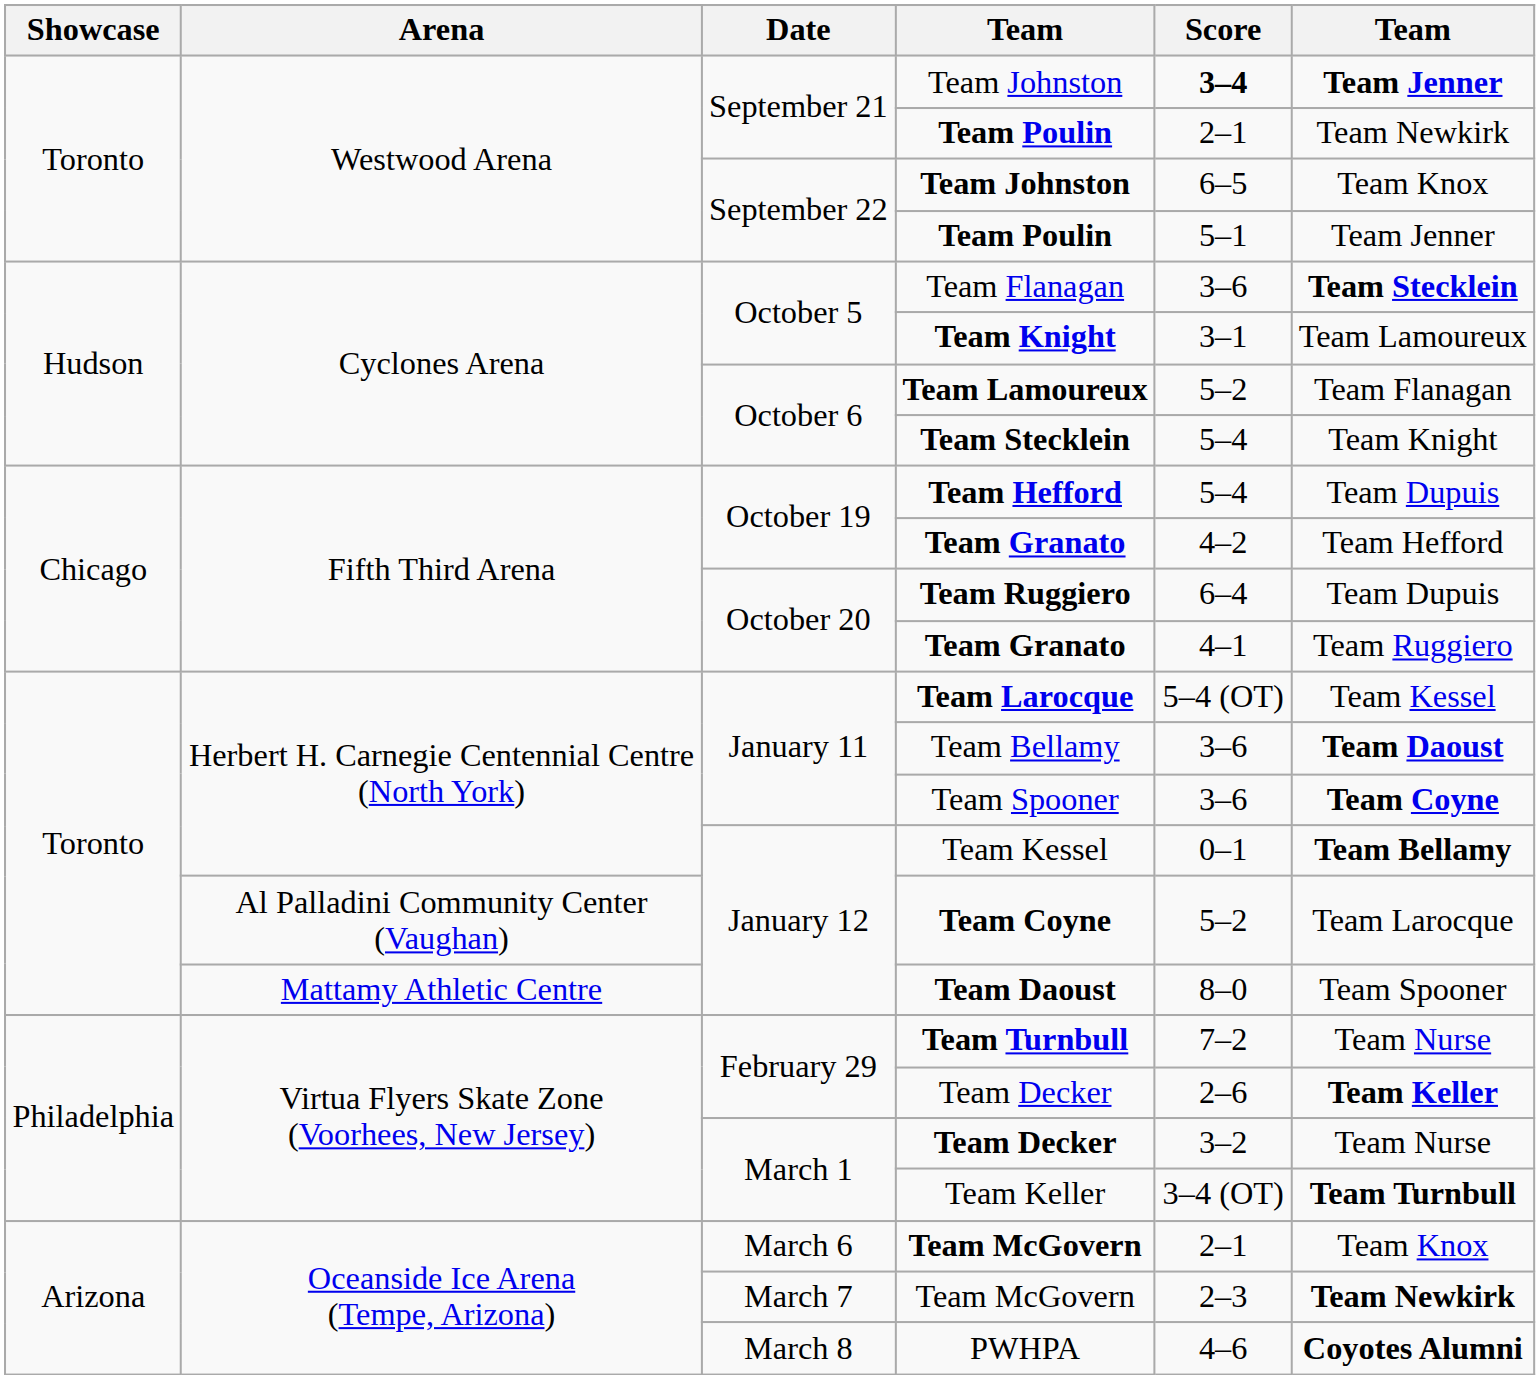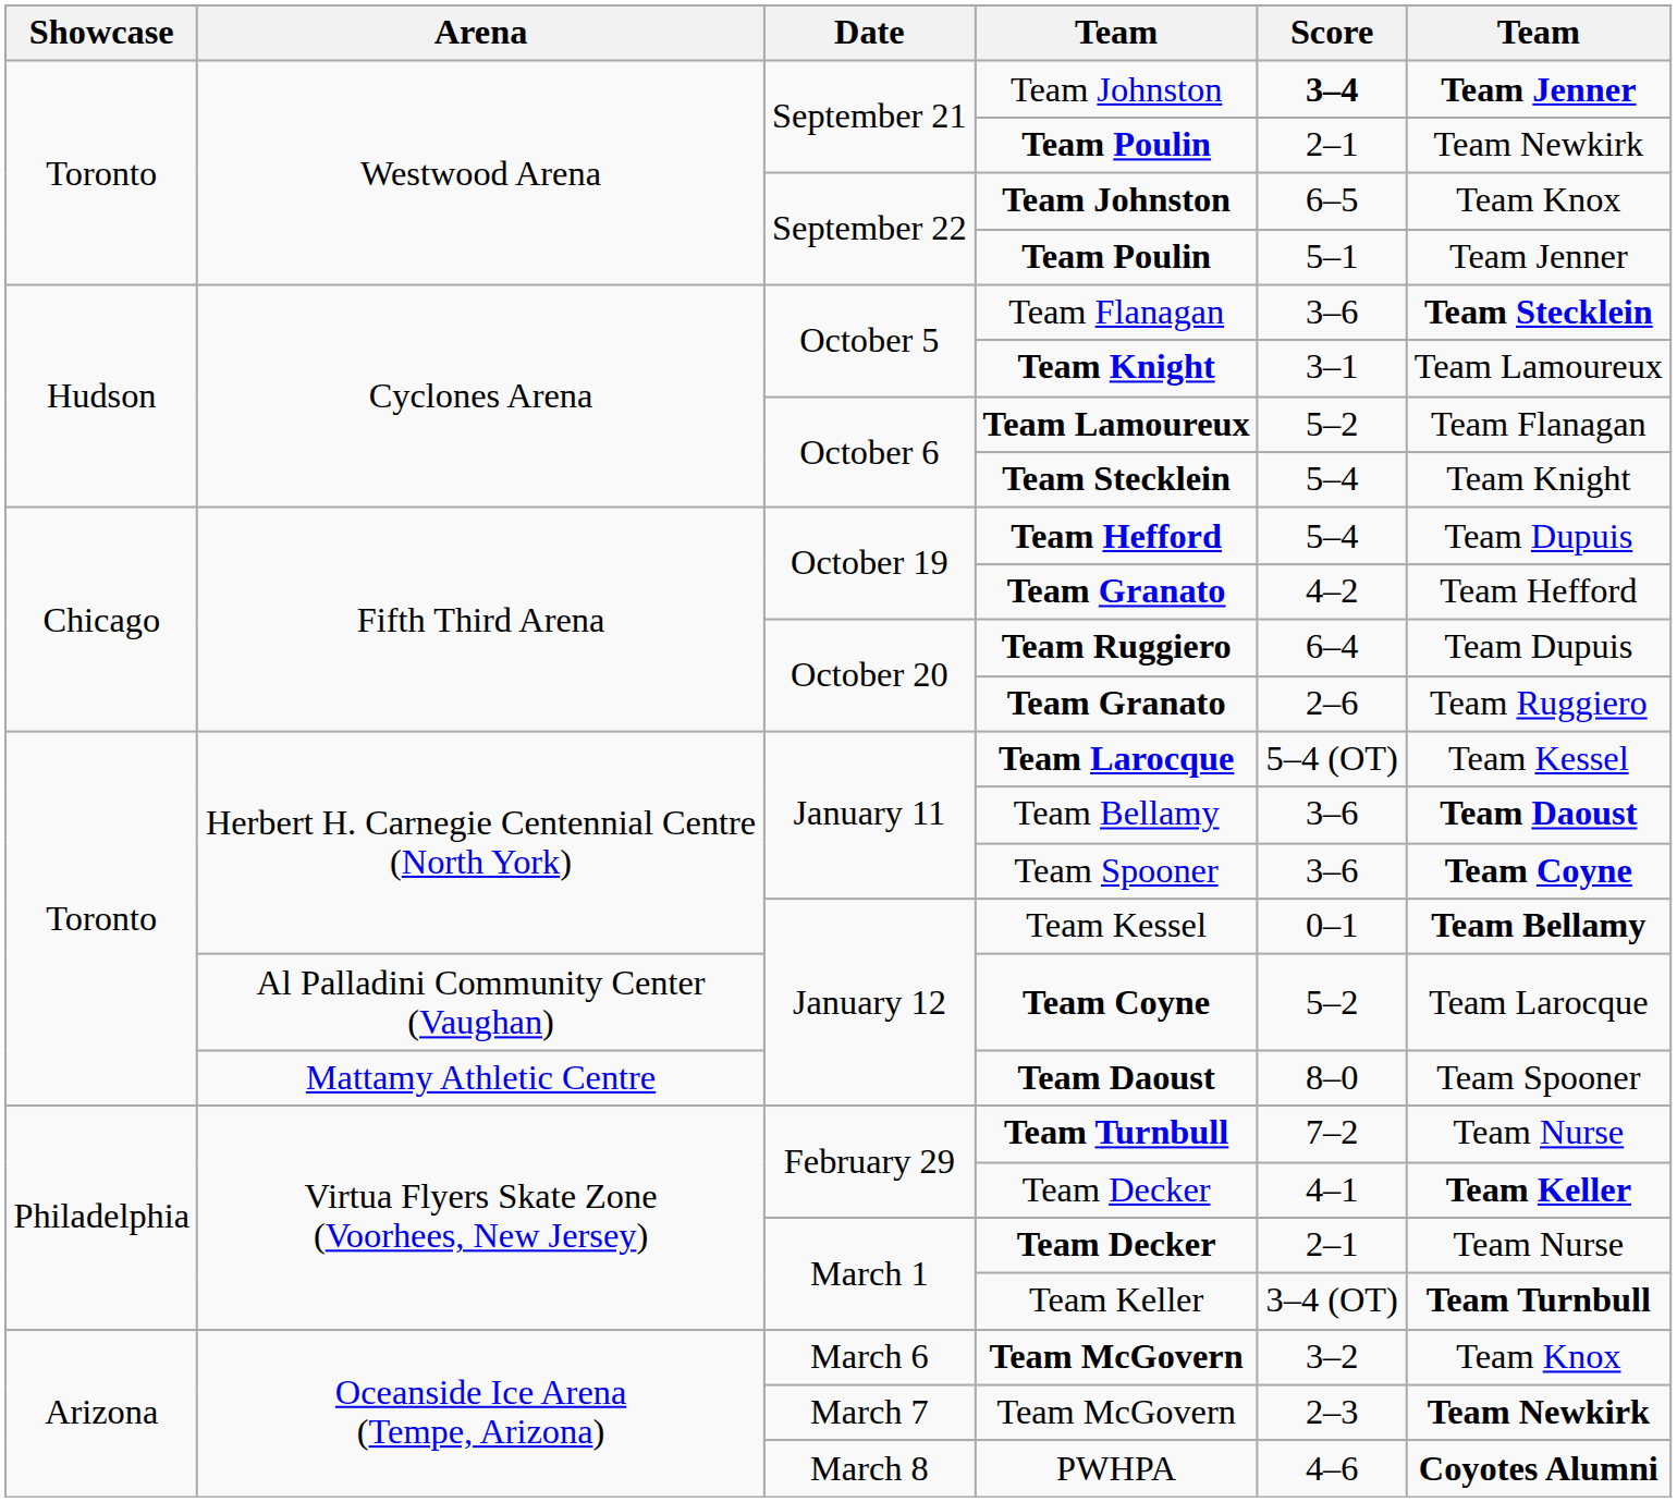October 20 / Team Granato | Score: 4–1 -> 2–6
February 29 / Team Decker | Score: 2–6 -> 4–1
March 1 / Team Decker | Score: 3–2 -> 2–1
March 6 / Team McGovern | Score: 2–1 -> 3–2
